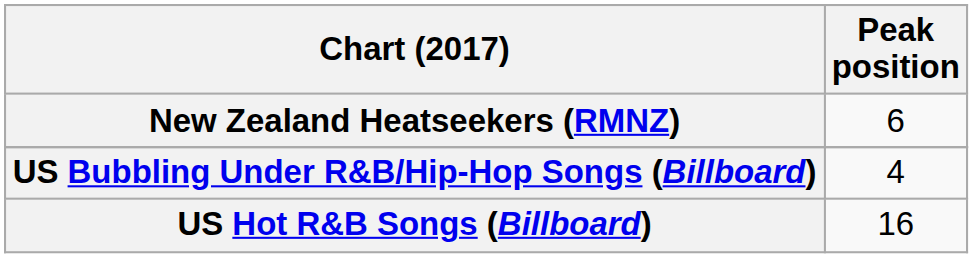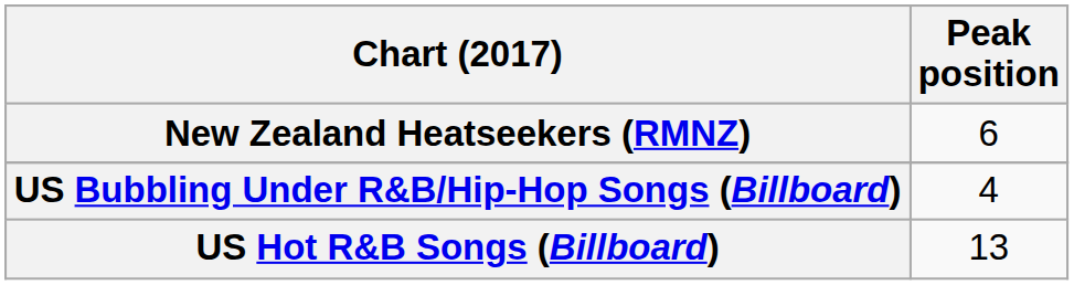US Hot R&B Songs (Billboard) | Peak position: 16 -> 13
